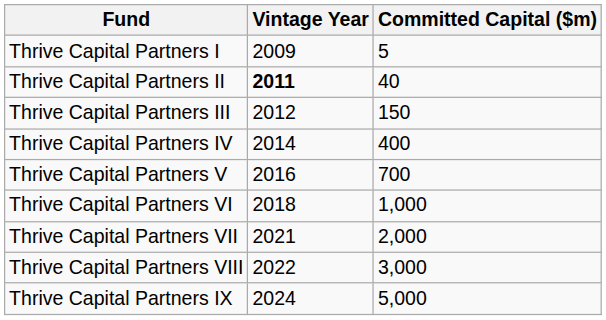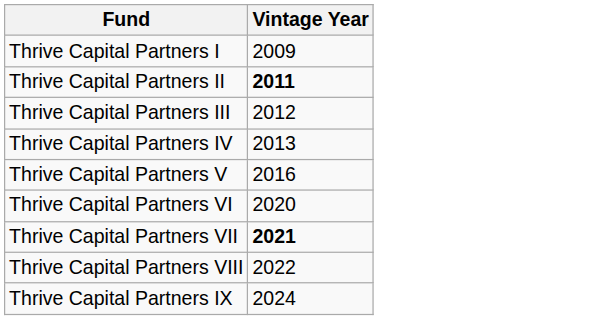- column: Committed Capital ($m) | 5 | 40 | 150 | 400 | 700 | 1,000 | 2,000 | 3,000 | 5,000
Thrive Capital Partners IV | Vintage Year: 2014 -> 2013
Thrive Capital Partners VI | Vintage Year: 2018 -> 2020
Thrive Capital Partners VII | Vintage Year: normal -> bold
